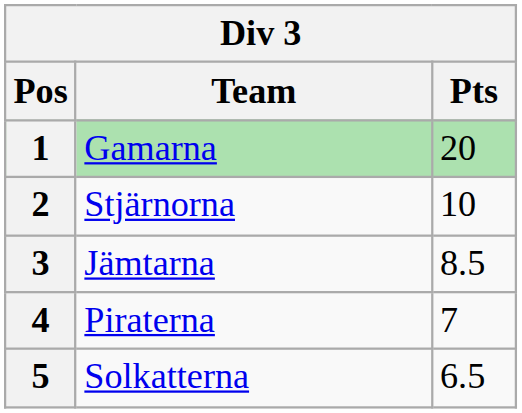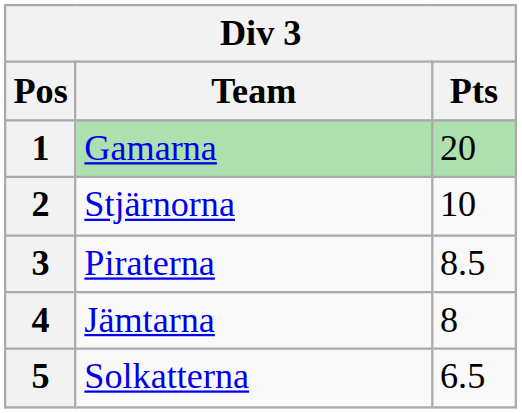3 | Team: Jämtarna -> Piraterna
4 | Team: Piraterna -> Jämtarna
4 | Pts: 7 -> 8
